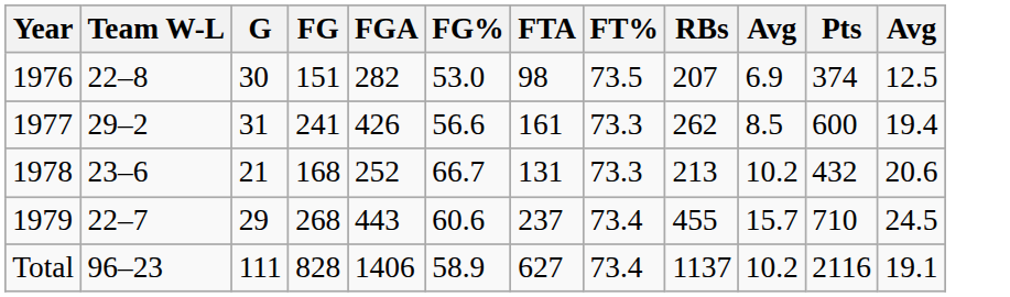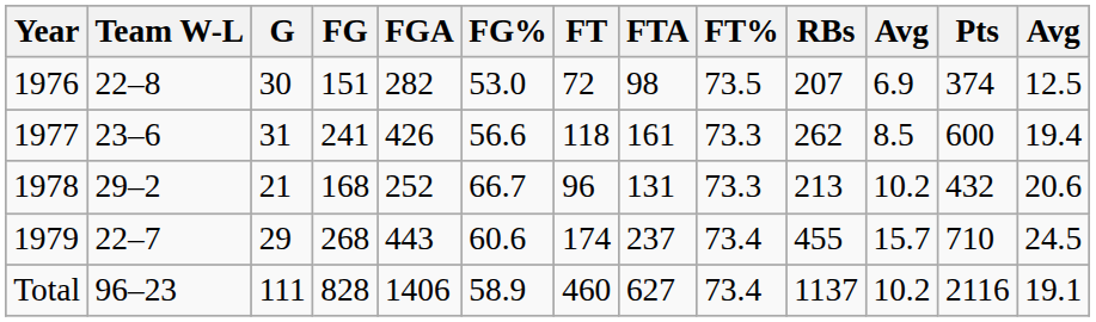+ column: FT | 72 | 118 | 96 | 174 | 460
1977 | Team W-L: 29–2 -> 23–6
1978 | Team W-L: 23–6 -> 29–2
